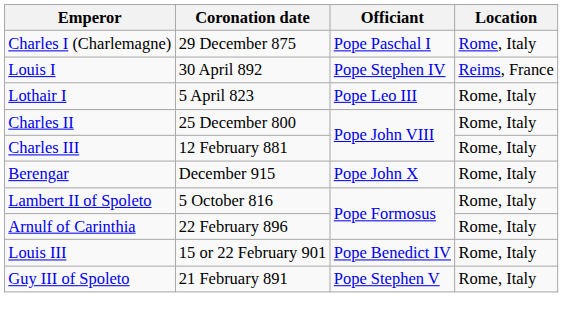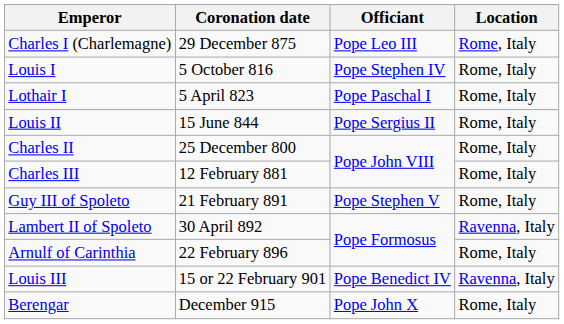Charles I (Charlemagne) | Officiant: Pope Paschal I -> Pope Leo III
Louis I | Coronation date: 30 April 892 -> 5 October 816
Louis I | Location: Reims, France -> Rome, Italy
Lothair I | Officiant: Pope Leo III -> Pope Paschal I
+ row: Louis II | 15 June 844 | Pope Sergius II | Rome, Italy
rows swapped: Guy III of Spoleto <-> Berengar
Lambert II of Spoleto | Coronation date: 5 October 816 -> 30 April 892
Lambert II of Spoleto | Location: Rome, Italy -> Ravenna, Italy
Louis III | Location: Rome, Italy -> Ravenna, Italy
